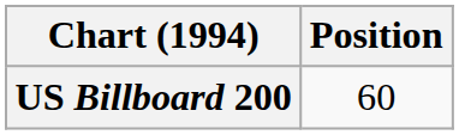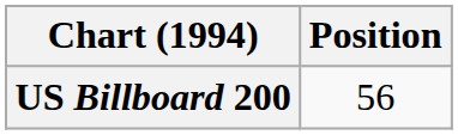US Billboard 200 | Position: 60 -> 56
